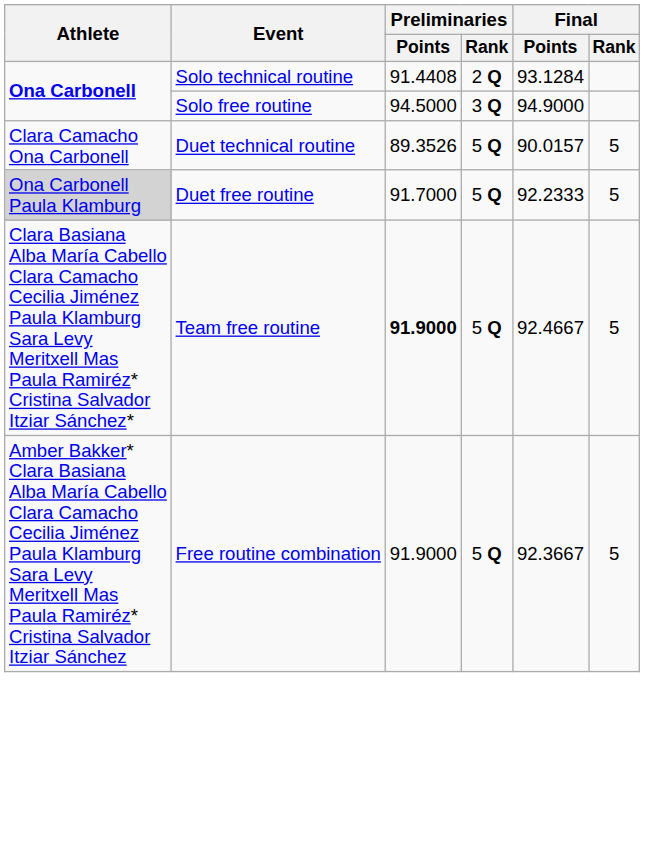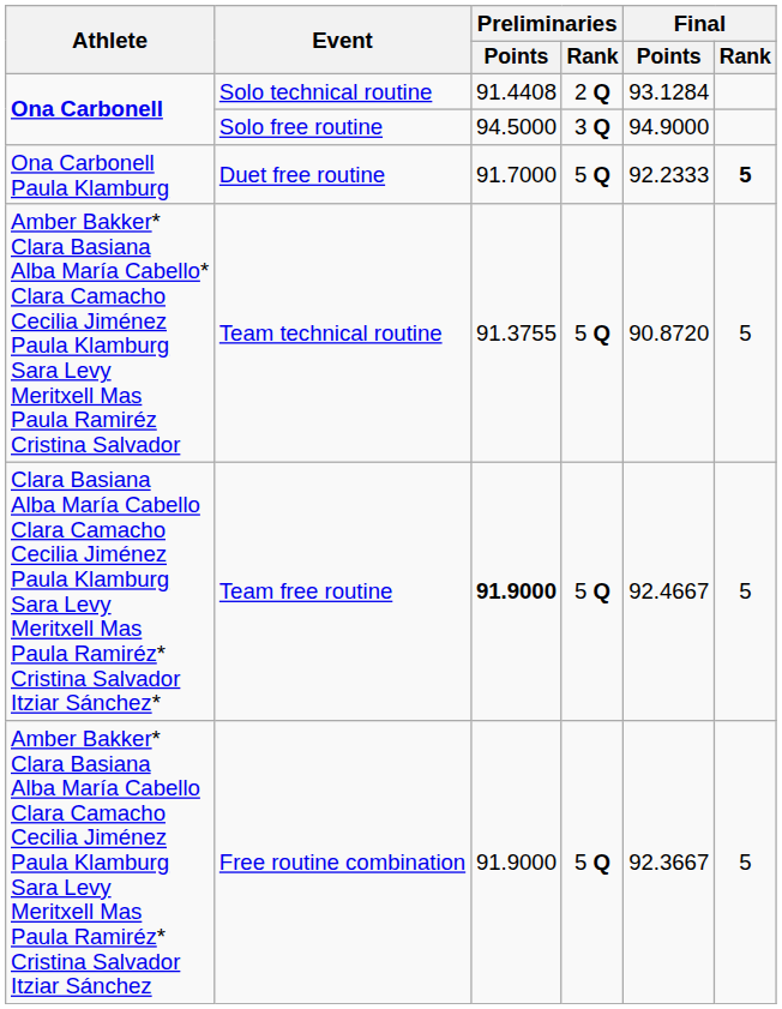- row: Clara Camacho Ona Carbonell | Duet technical routine | 89.3526 | 5 Q | 90.0157 | 5
Duet free routine | Athlete: lightgrey background -> no background
Duet free routine | Final / Rank: normal -> bold
+ row: Amber Bakker* Clara Basiana Alba María Cabello* Clara Camacho Cecilia Jiménez Paula Klamburg Sara Levy Meritxell Mas Paula Ramiréz Cristina Salvador | Team technical routine | 91.3755 | 5 Q | 90.8720 | 5
